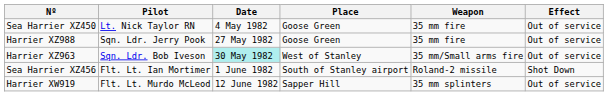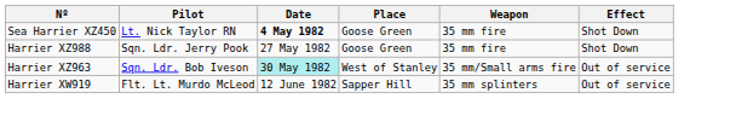Sea Harrier XZ450 | Date: normal -> bold
Sea Harrier XZ450 | Effect: Out of service -> Shot Down
Harrier XZ988 | Effect: Out of service -> Shot Down
- row: Sea Harrier XZ456 | Flt. Lt. Ian Mortimer | 1 June 1982 | South of Stanley airport | Roland-2 missile | Shot Down
